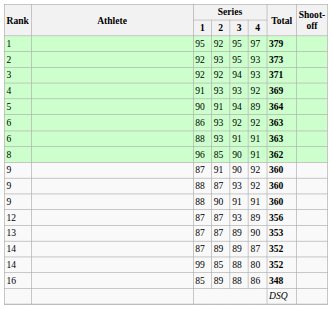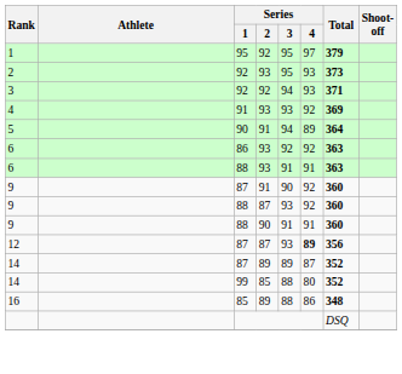- row: 8 | 96 | 85 | 90 | 91 | 362
12 | Series / 4: normal -> bold
- row: 13 | 87 | 87 | 89 | 90 | 353
